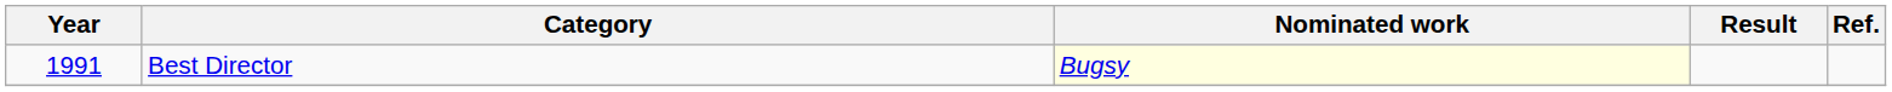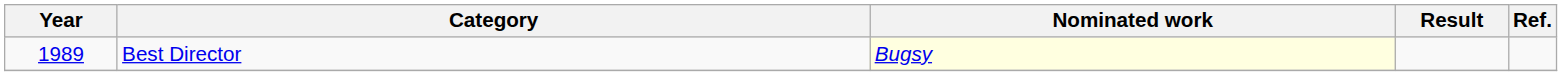Best Director | Year: 1991 -> 1989
